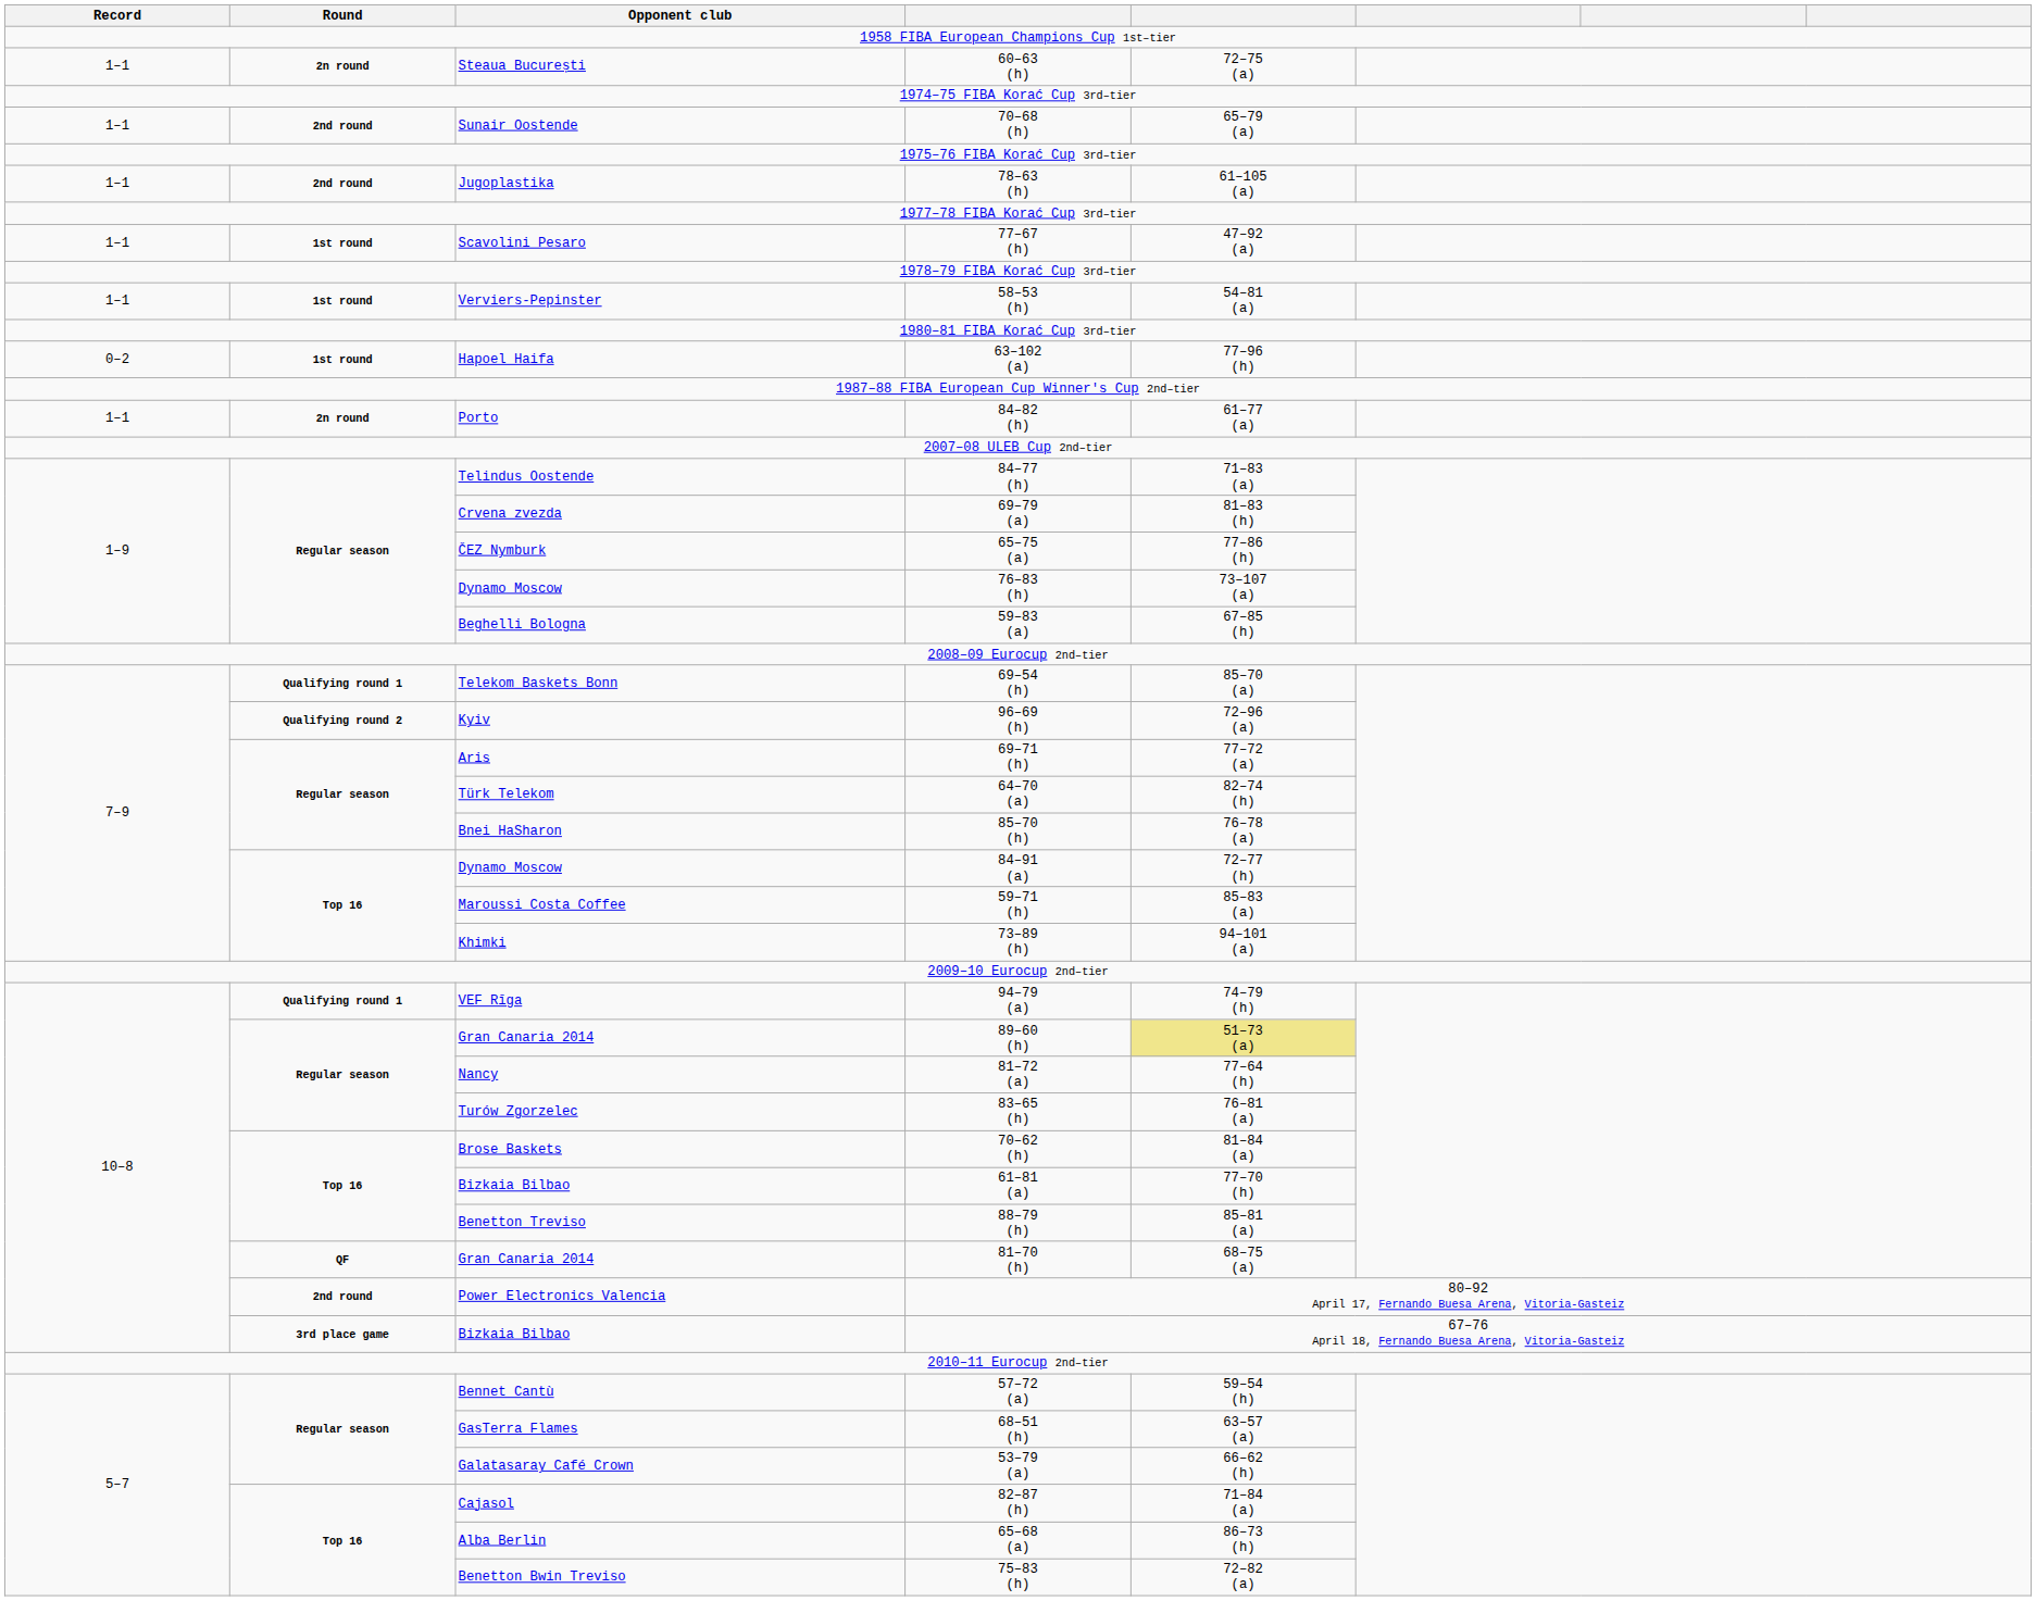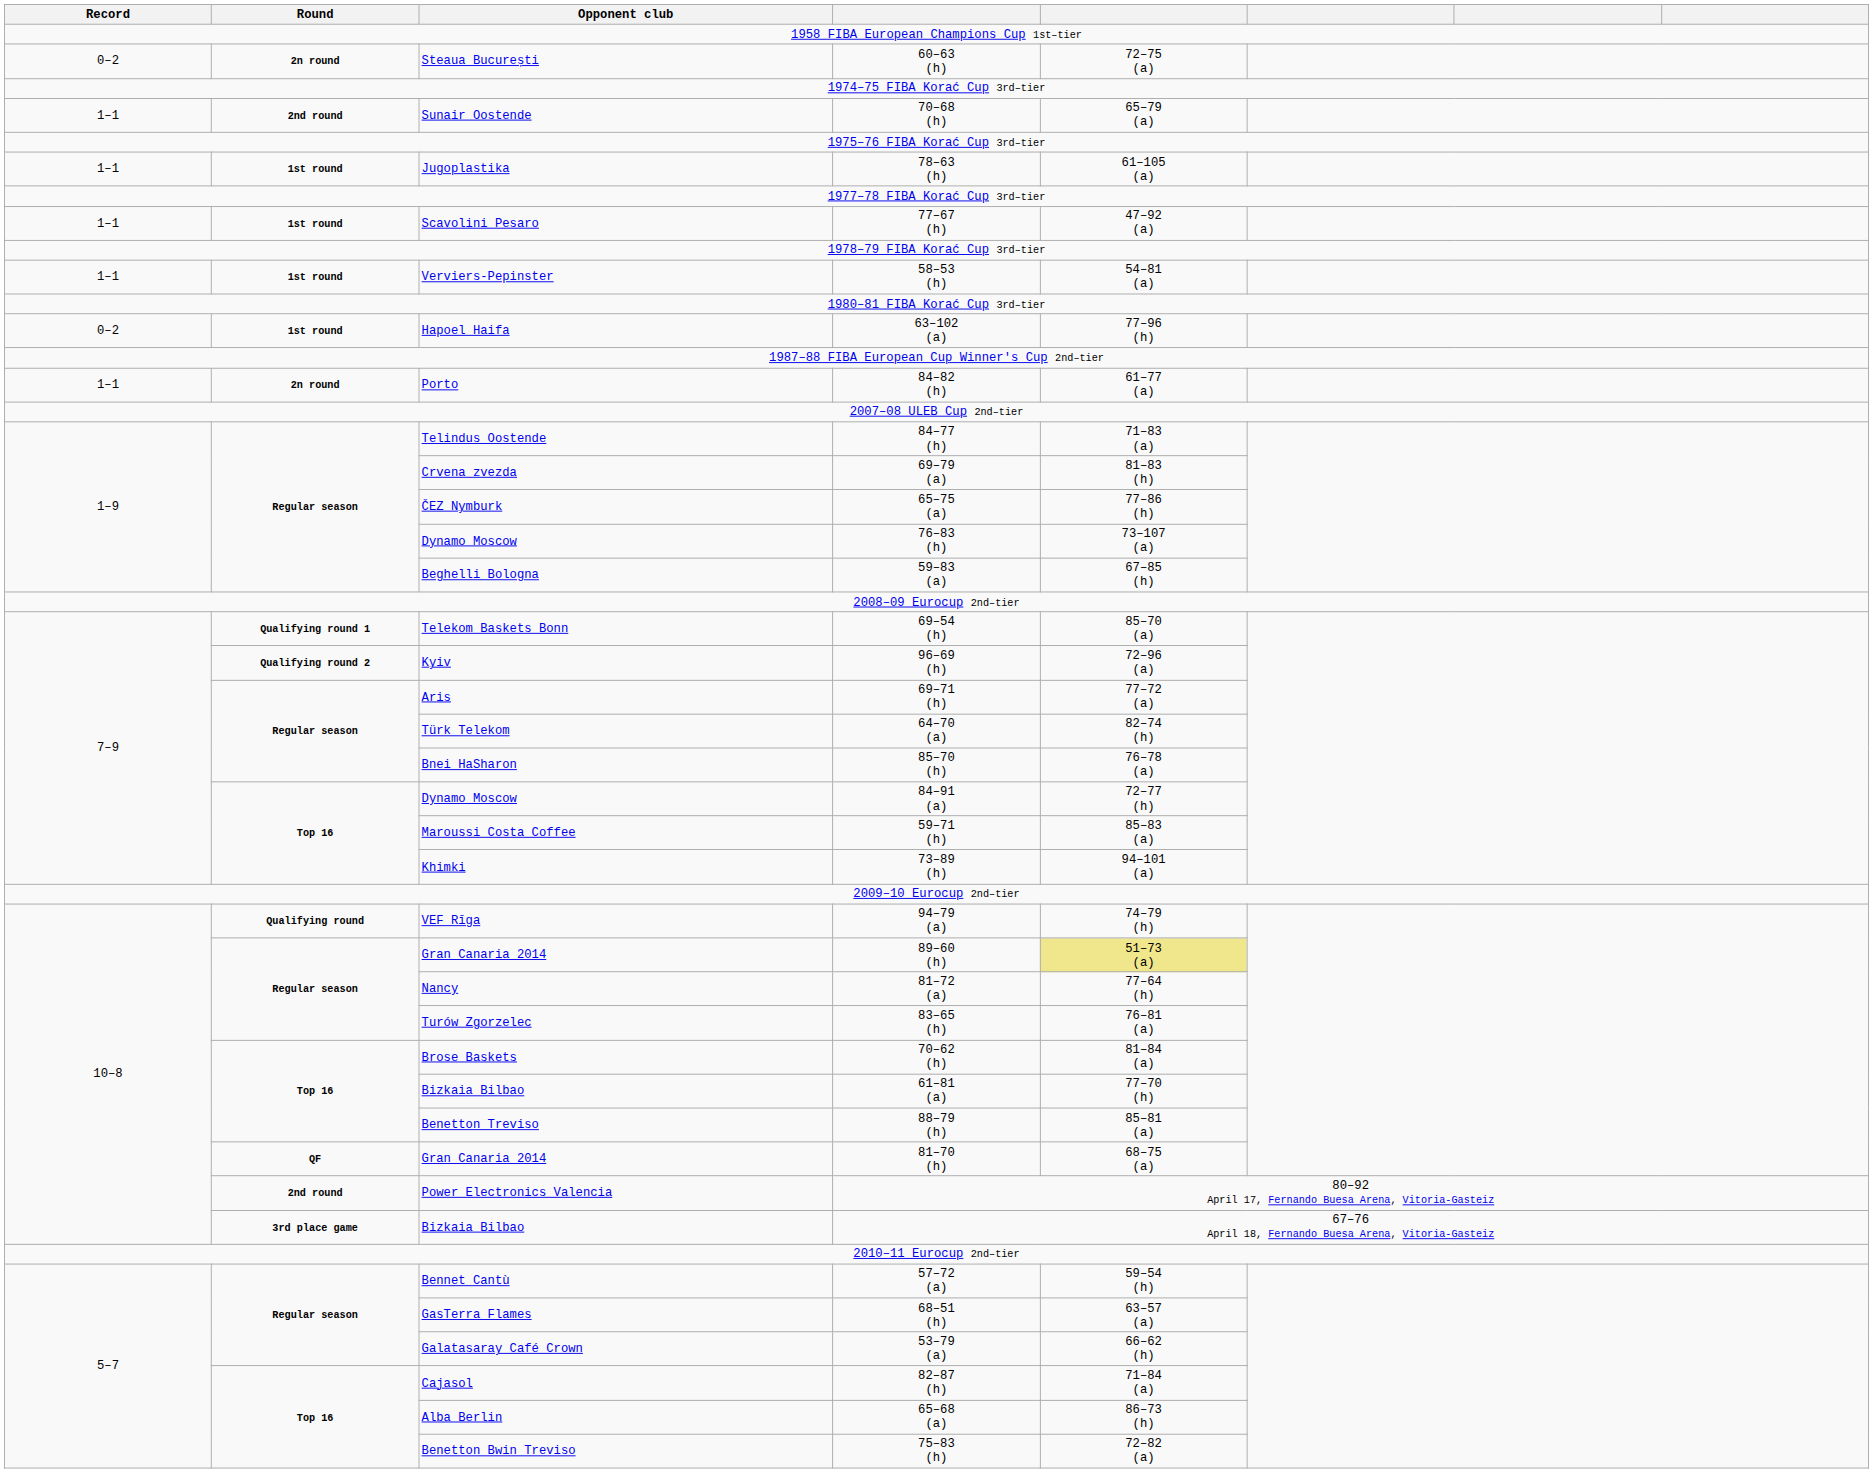Steaua București | Record: 1–1 -> 0–2
Jugoplastika | Round: 2nd round -> 1st round
VEF Rīga | Round: Qualifying round 1 -> Qualifying round
